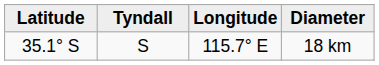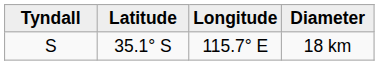columns swapped: Tyndall <-> Latitude
